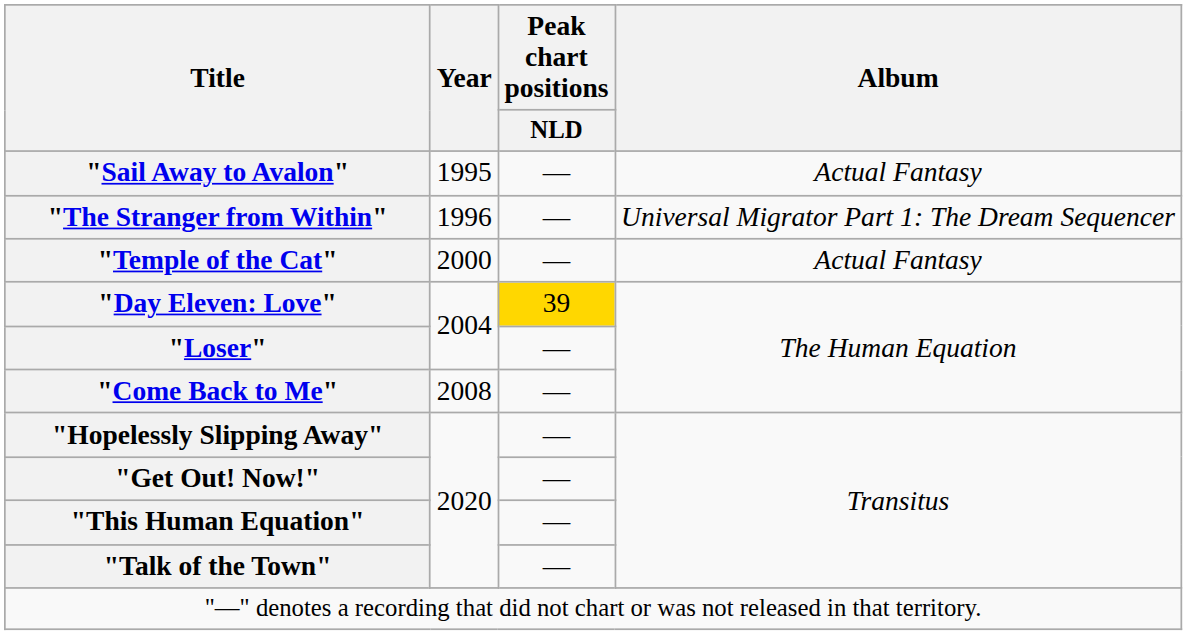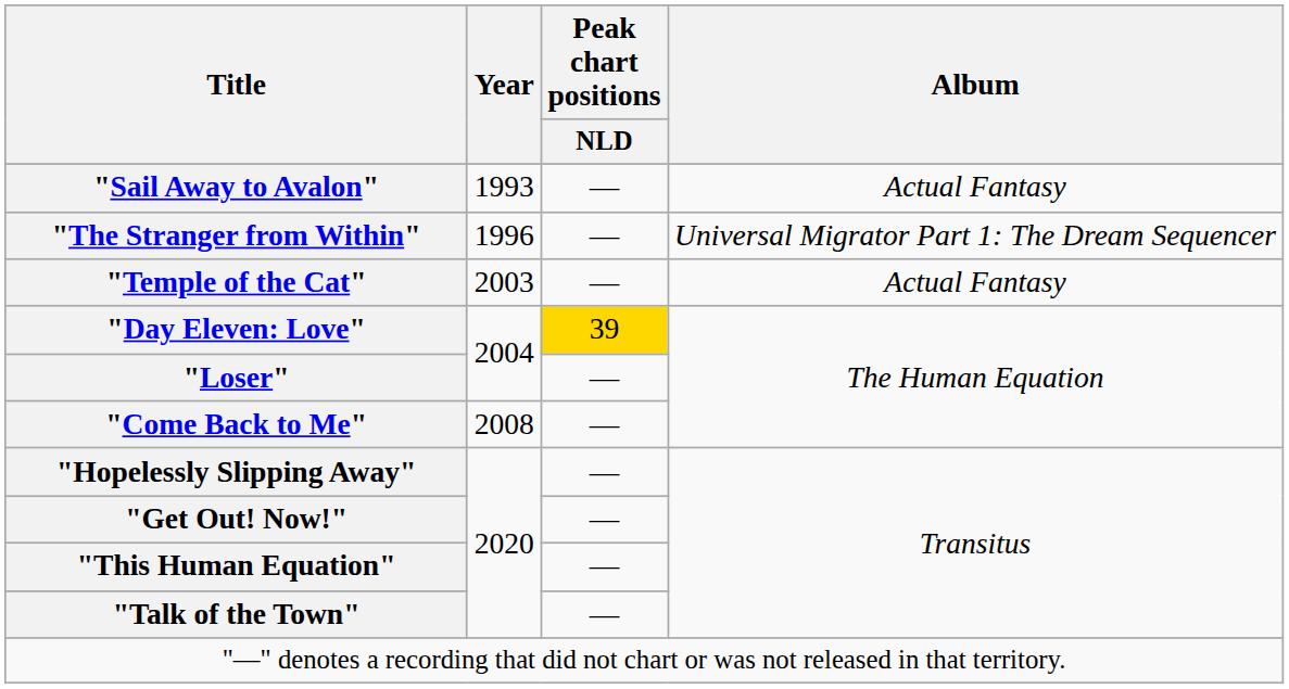"Sail Away to Avalon" | Year: 1995 -> 1993
"Temple of the Cat" | Year: 2000 -> 2003
